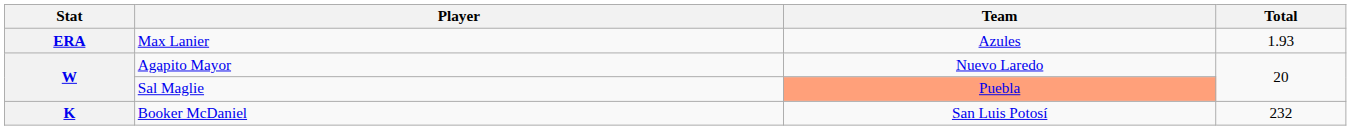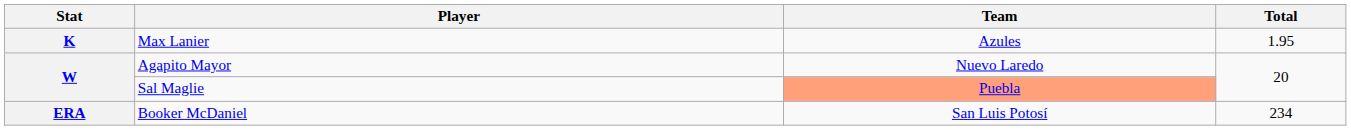Max Lanier | Stat: ERA -> K
Max Lanier | Total: 1.93 -> 1.95
Booker McDaniel | Stat: K -> ERA
Booker McDaniel | Total: 232 -> 234
